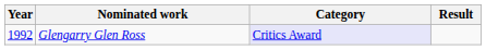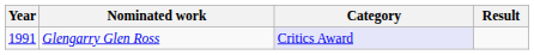Glengarry Glen Ross | Year: 1992 -> 1991
